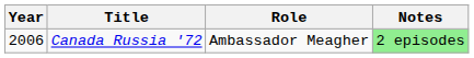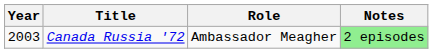Canada Russia '72 | Year: 2006 -> 2003
